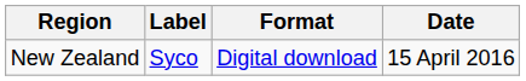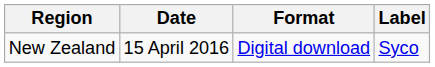columns swapped: Date <-> Label
